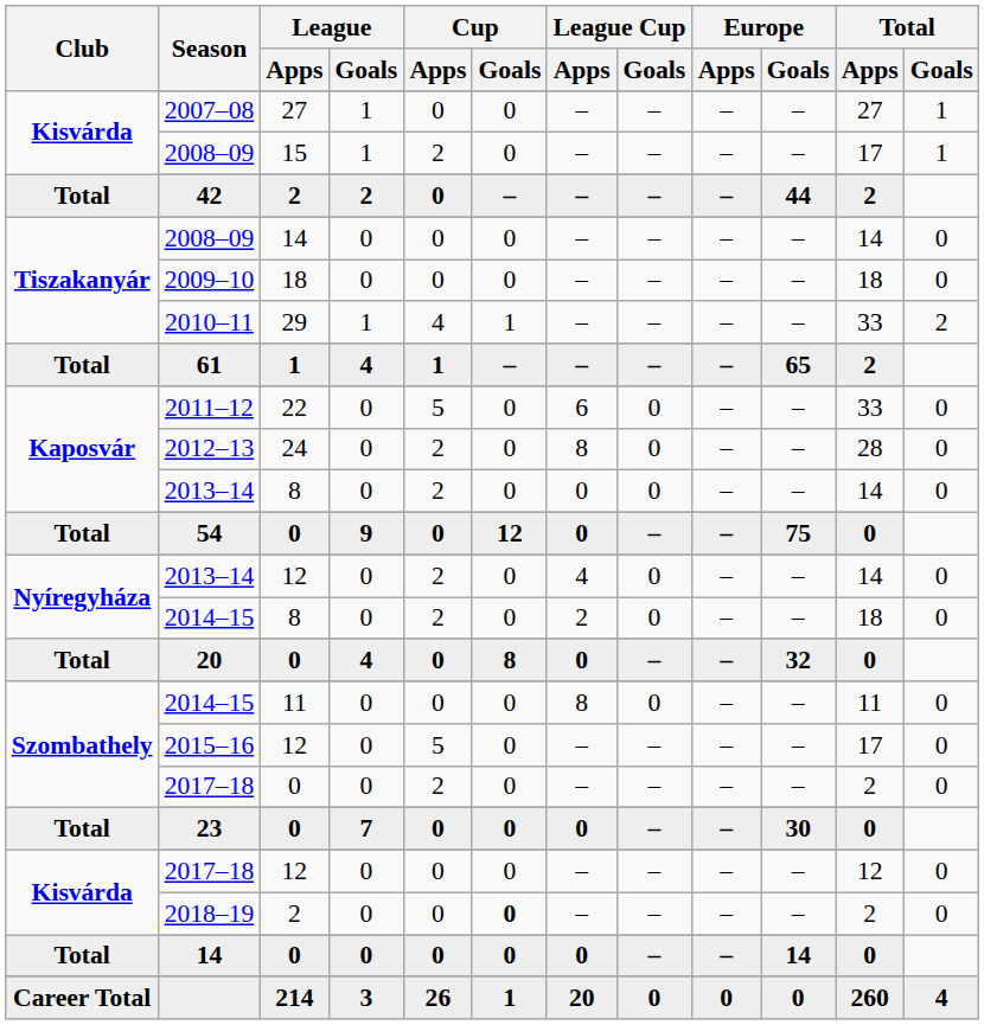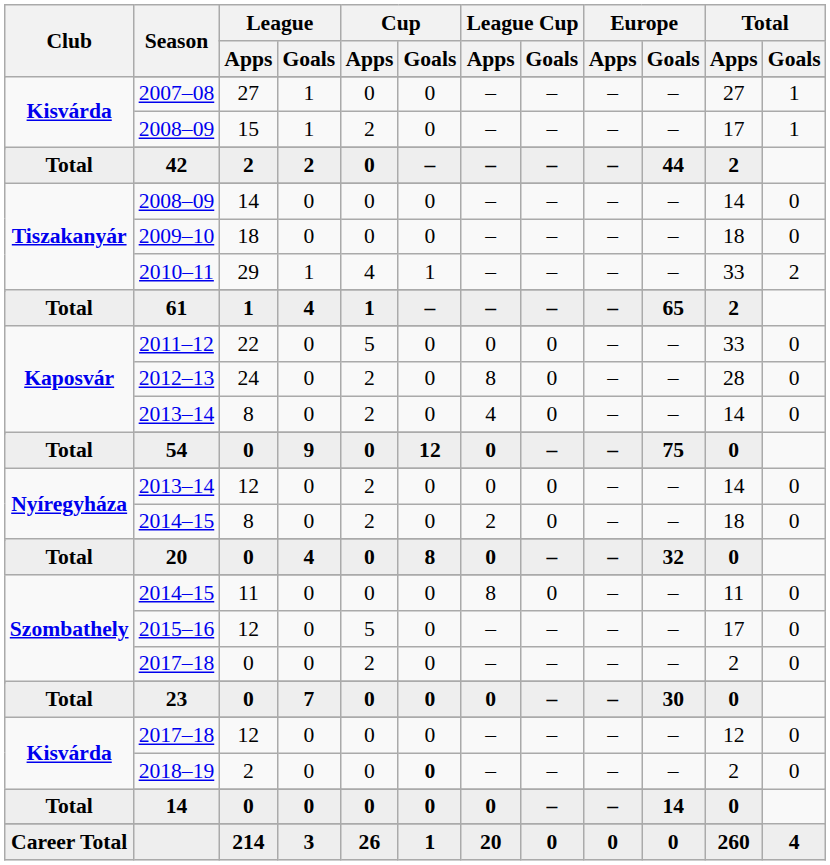2011–12 | League Cup / Apps: 6 -> 0
Kaposvár / 2013–14 | League Cup / Apps: 0 -> 4
Nyíregyháza / 2013–14 | League Cup / Apps: 4 -> 0
